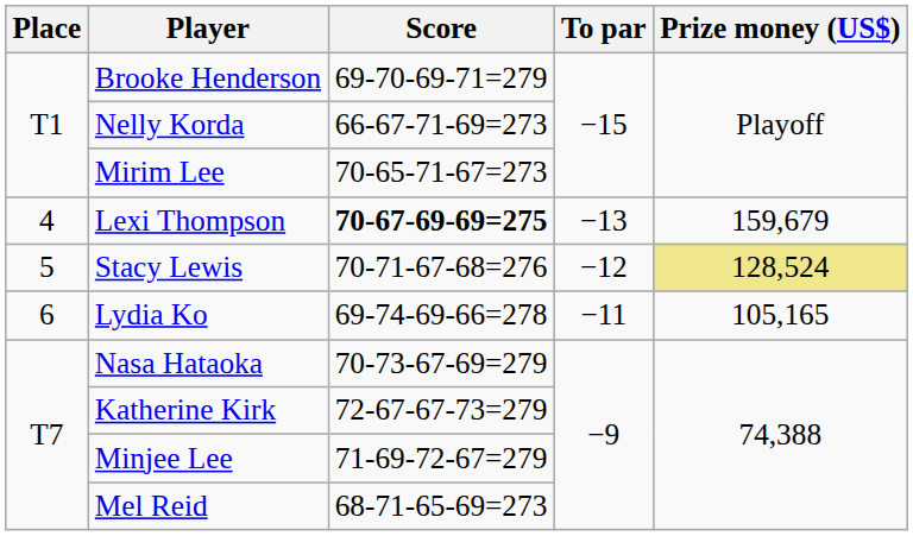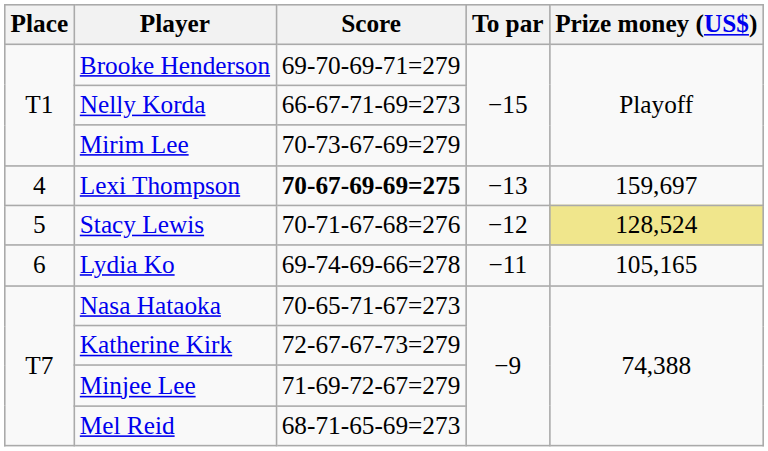Mirim Lee | Score: 70-65-71-67=273 -> 70-73-67-69=279
Lexi Thompson | Prize money (US$): 159,679 -> 159,697
Nasa Hataoka | Score: 70-73-67-69=279 -> 70-65-71-67=273
